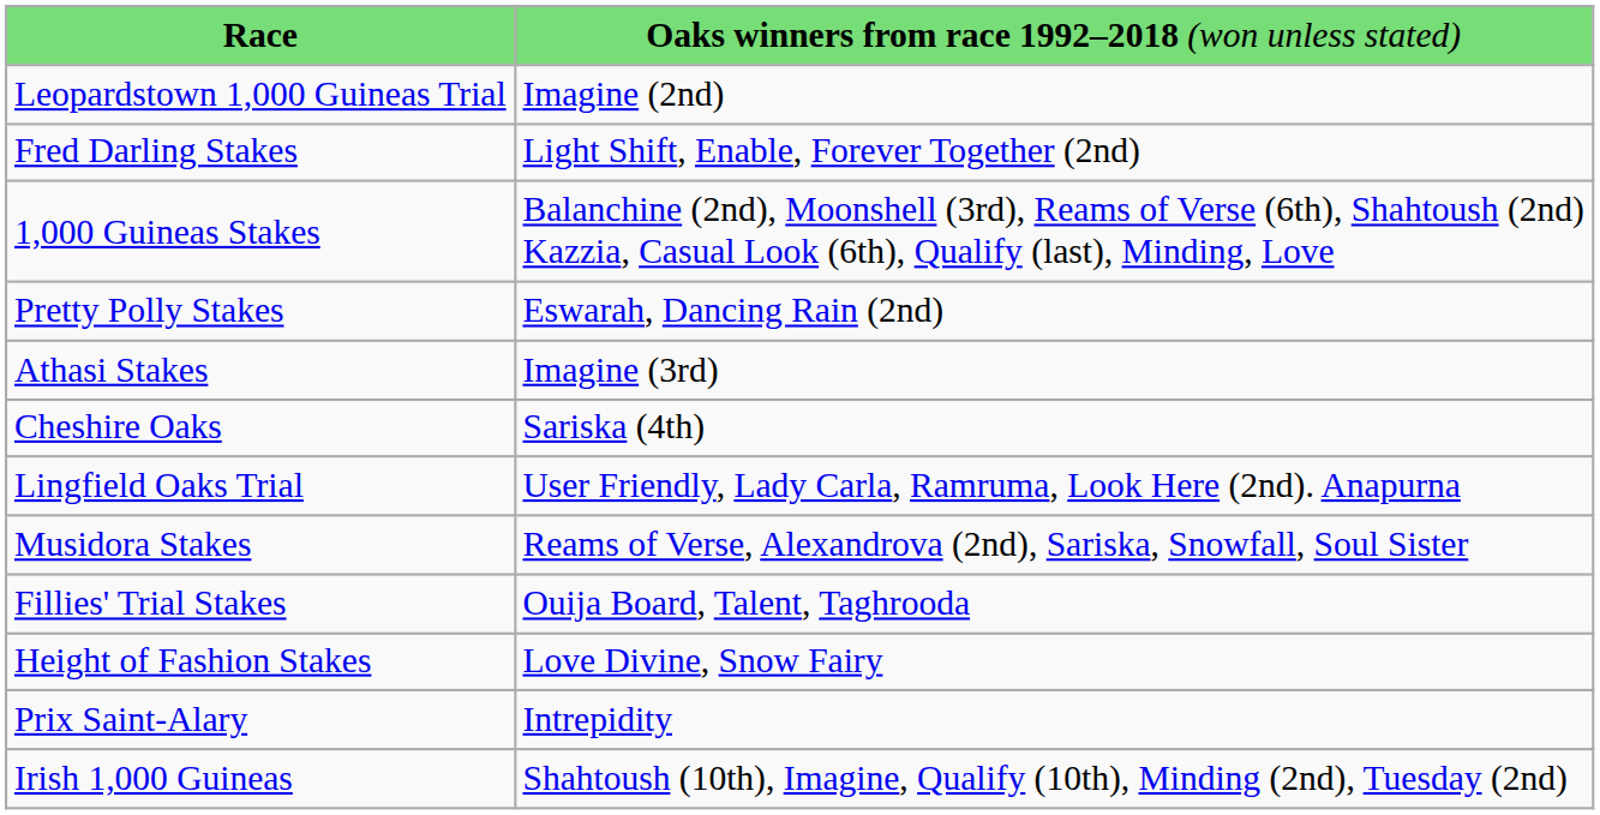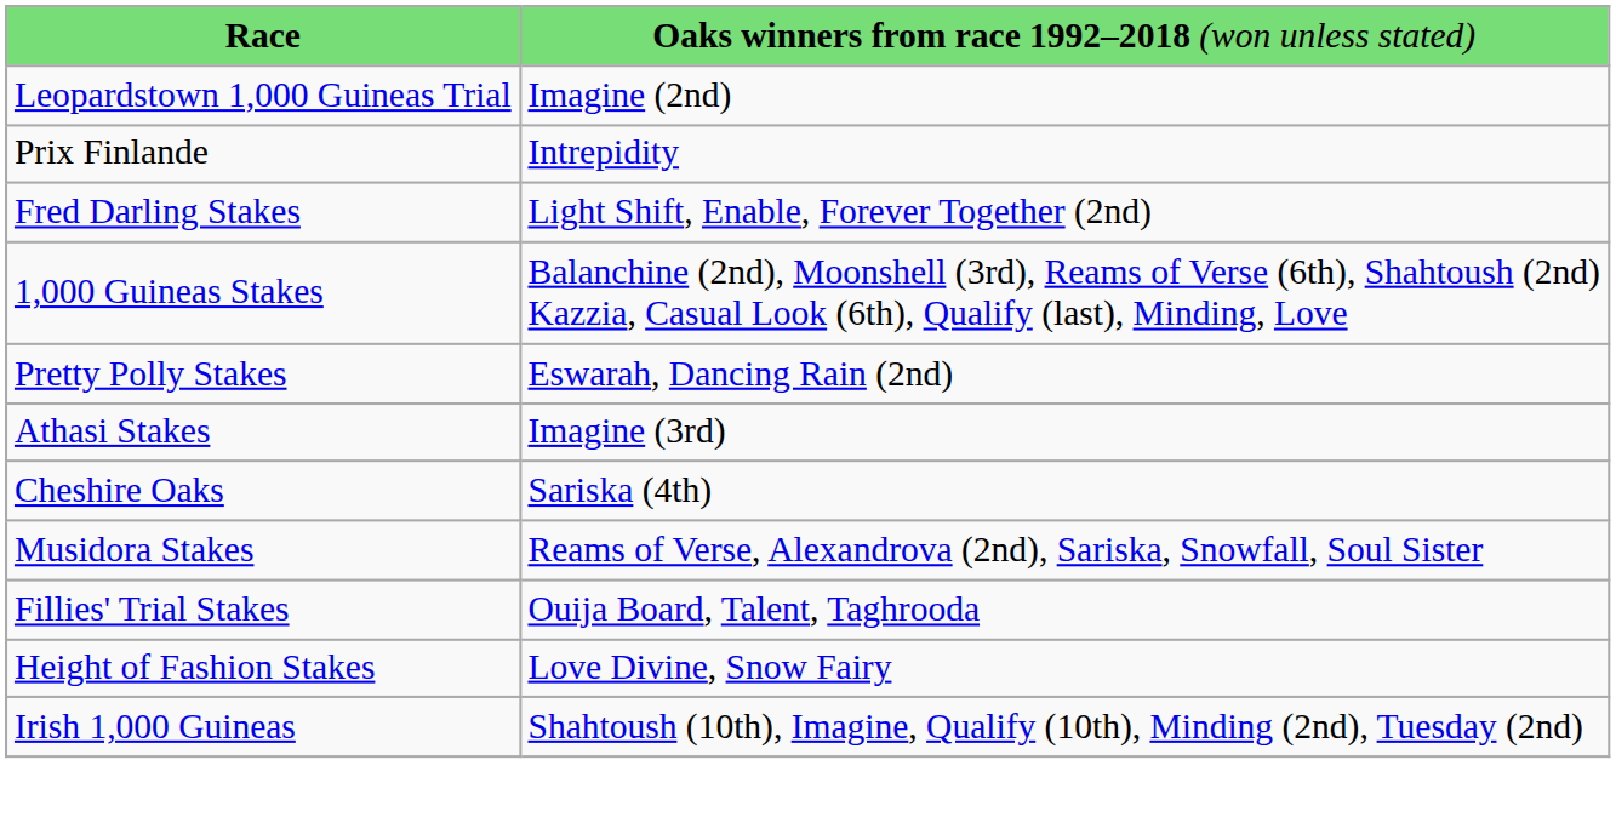+ row: Prix Finlande | Intrepidity
- row: Lingfield Oaks Trial | User Friendly, Lady Carla, Ramruma, Look Here (2nd). Anapurna
- row: Prix Saint-Alary | Intrepidity
